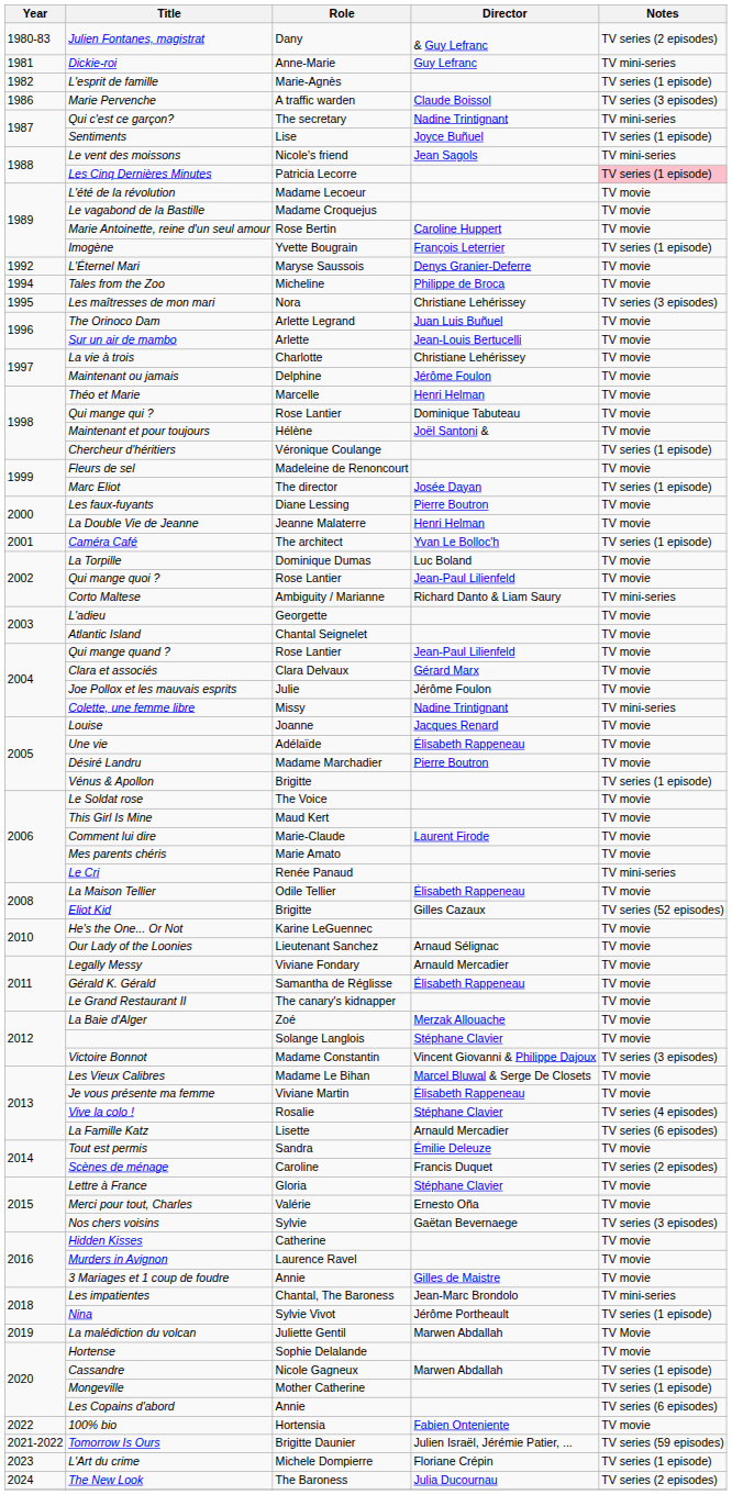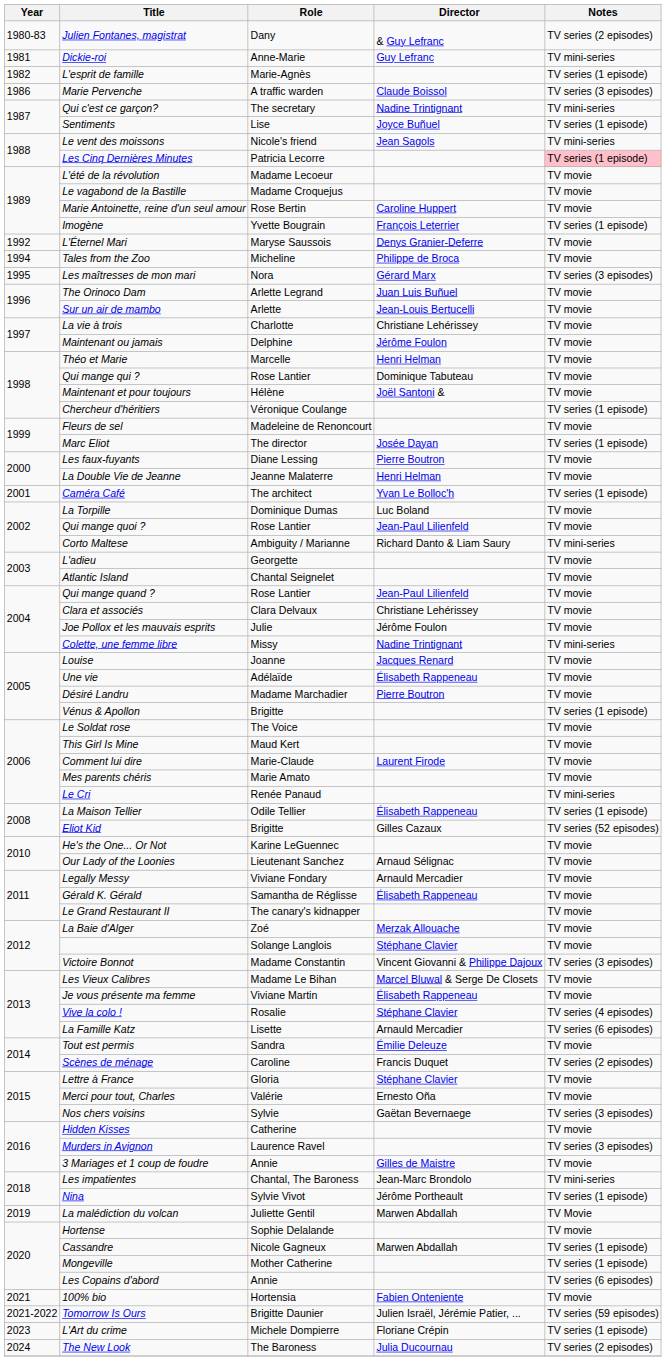Les maîtresses de mon mari | Director: Christiane Lehérissey -> Gérard Marx
Clara et associés | Director: Gérard Marx -> Christiane Lehérissey
La Maison Tellier | Notes: TV movie -> TV series (1 episode)
Murders in Avignon | Notes: TV movie -> TV series (3 episodes)
100% bio | Year: 2022 -> 2021
